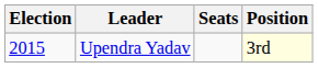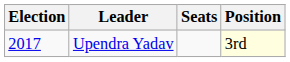Upendra Yadav | Election: 2015 -> 2017
